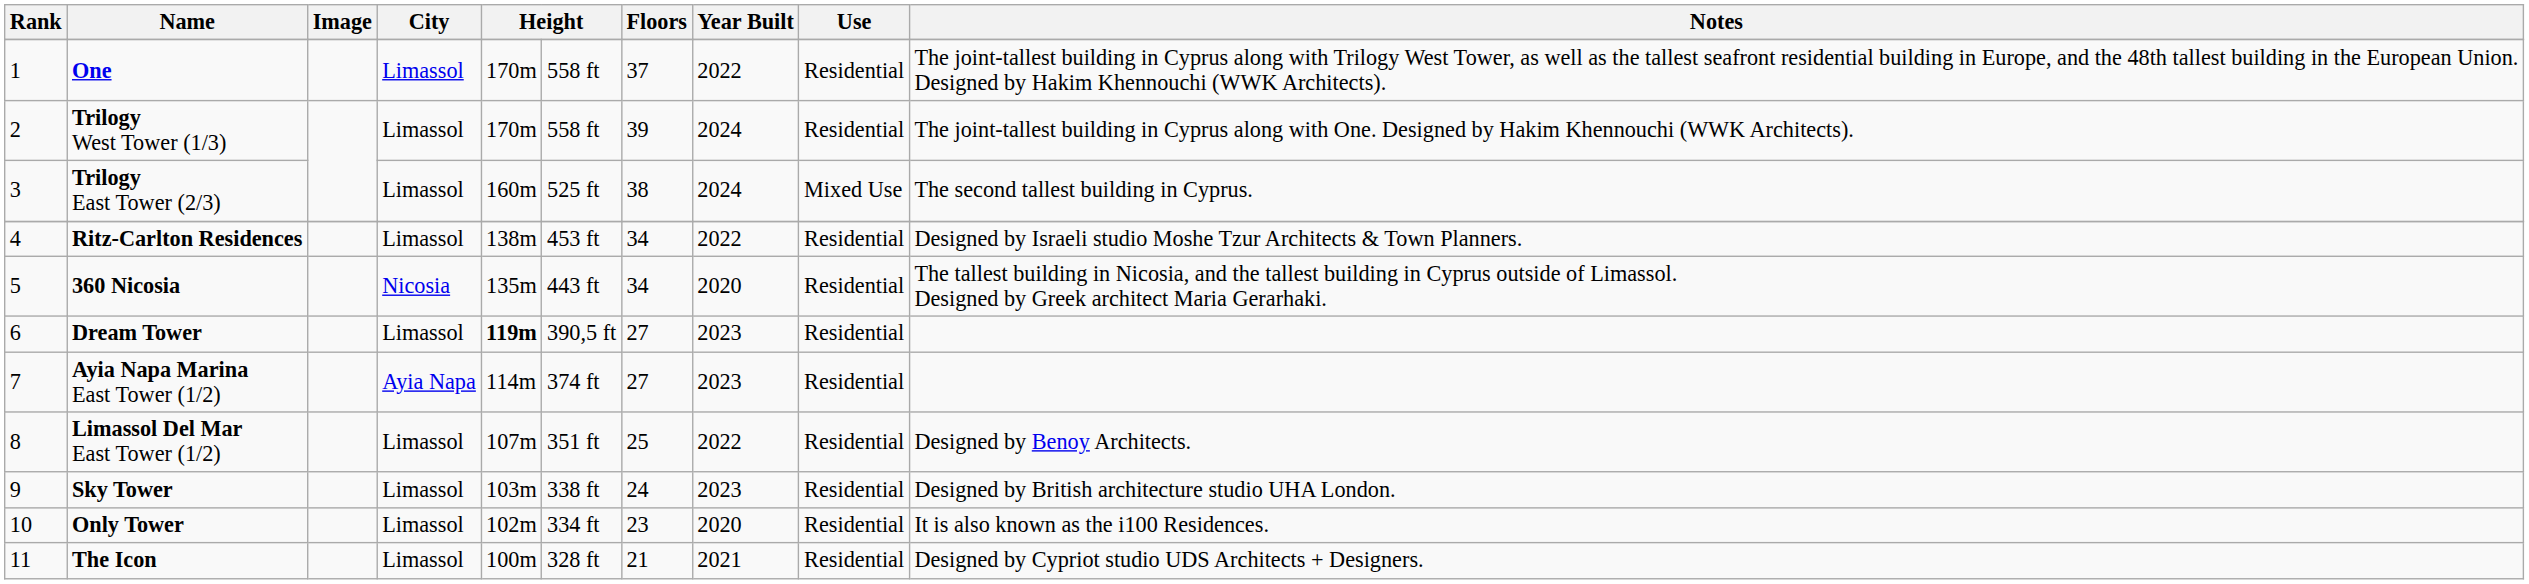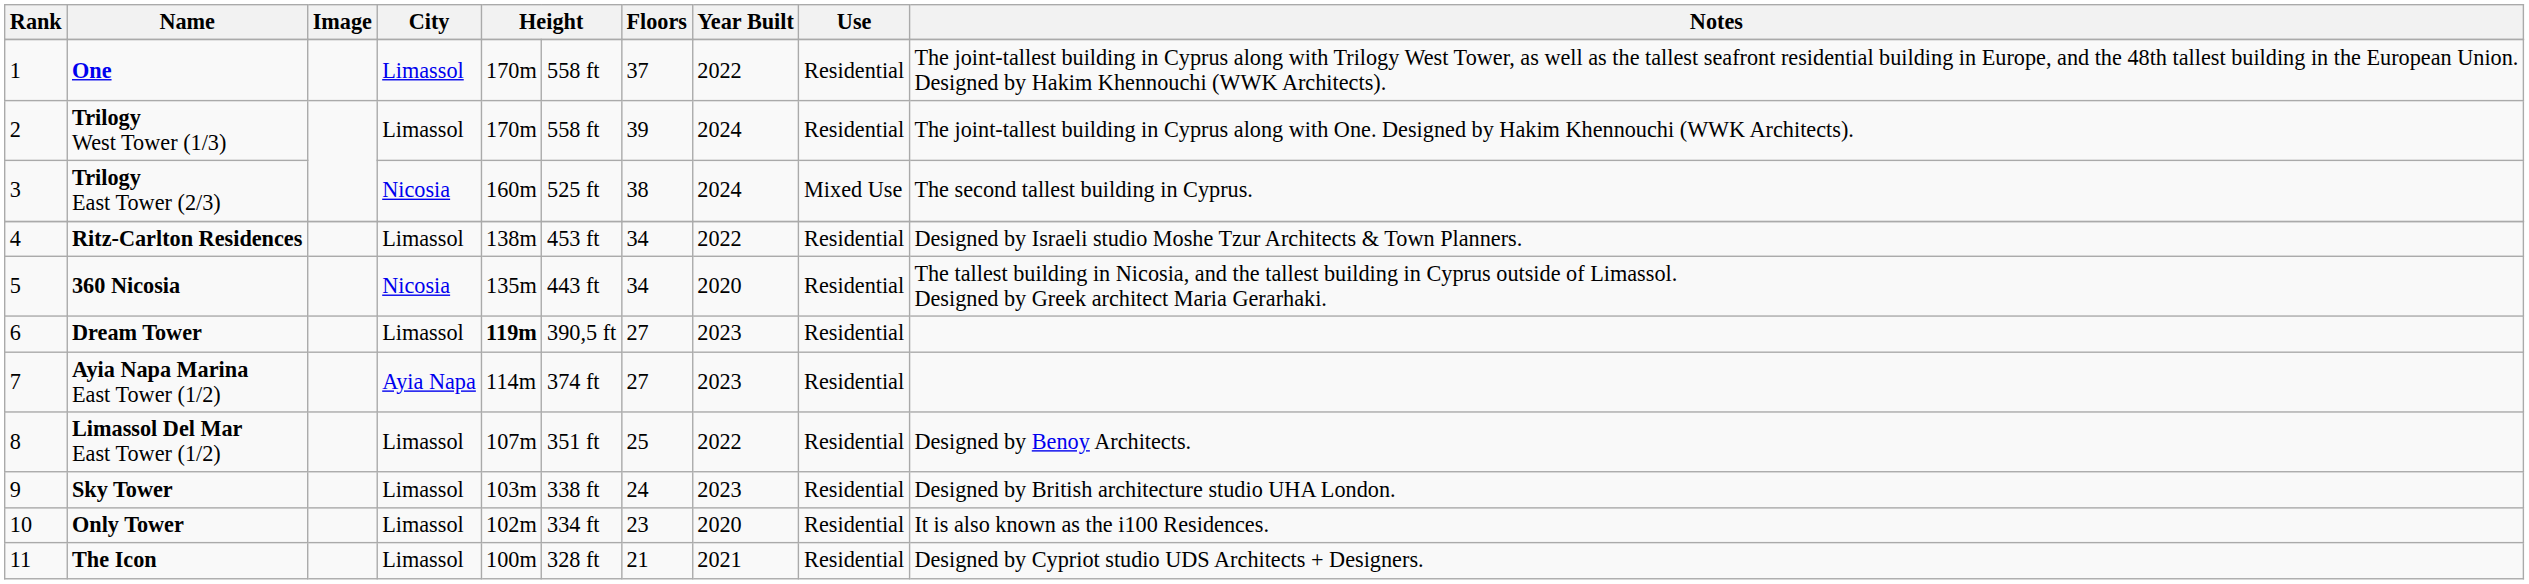Trilogy East Tower (2/3) | City: Limassol -> Nicosia
